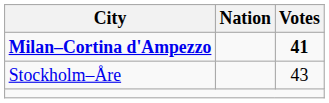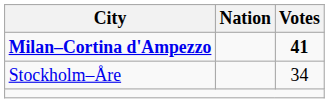Stockholm–Åre | Votes: 43 -> 34
